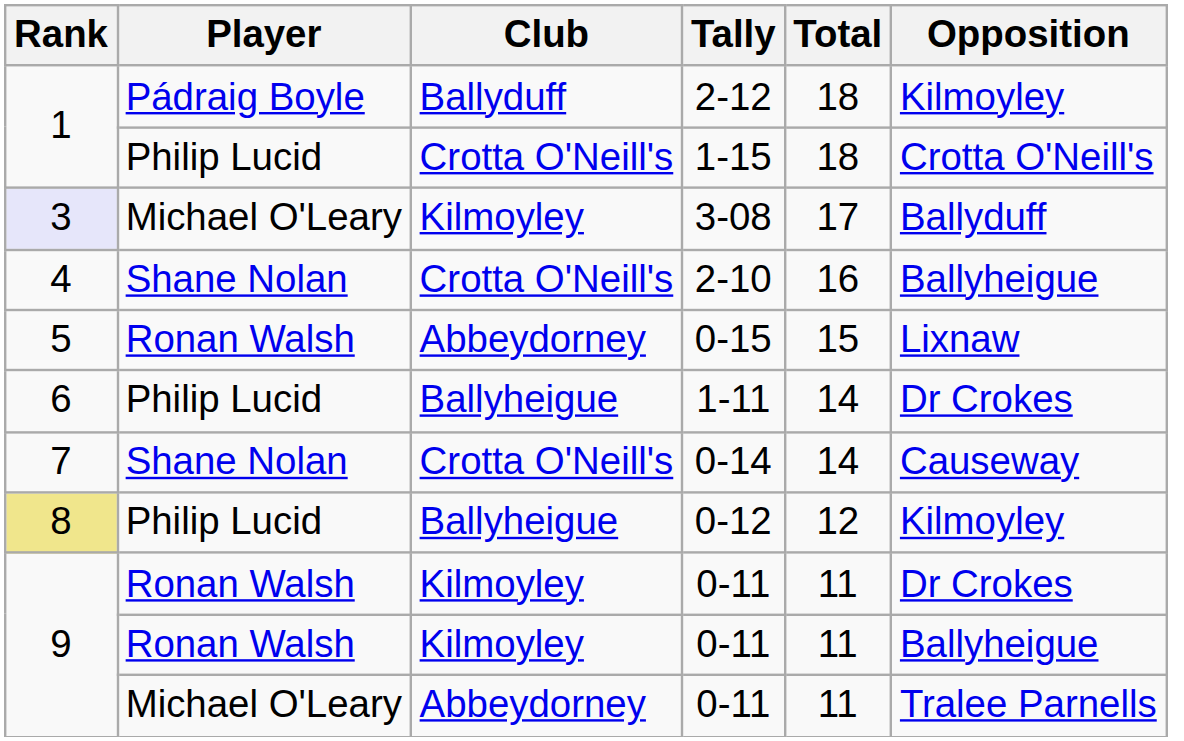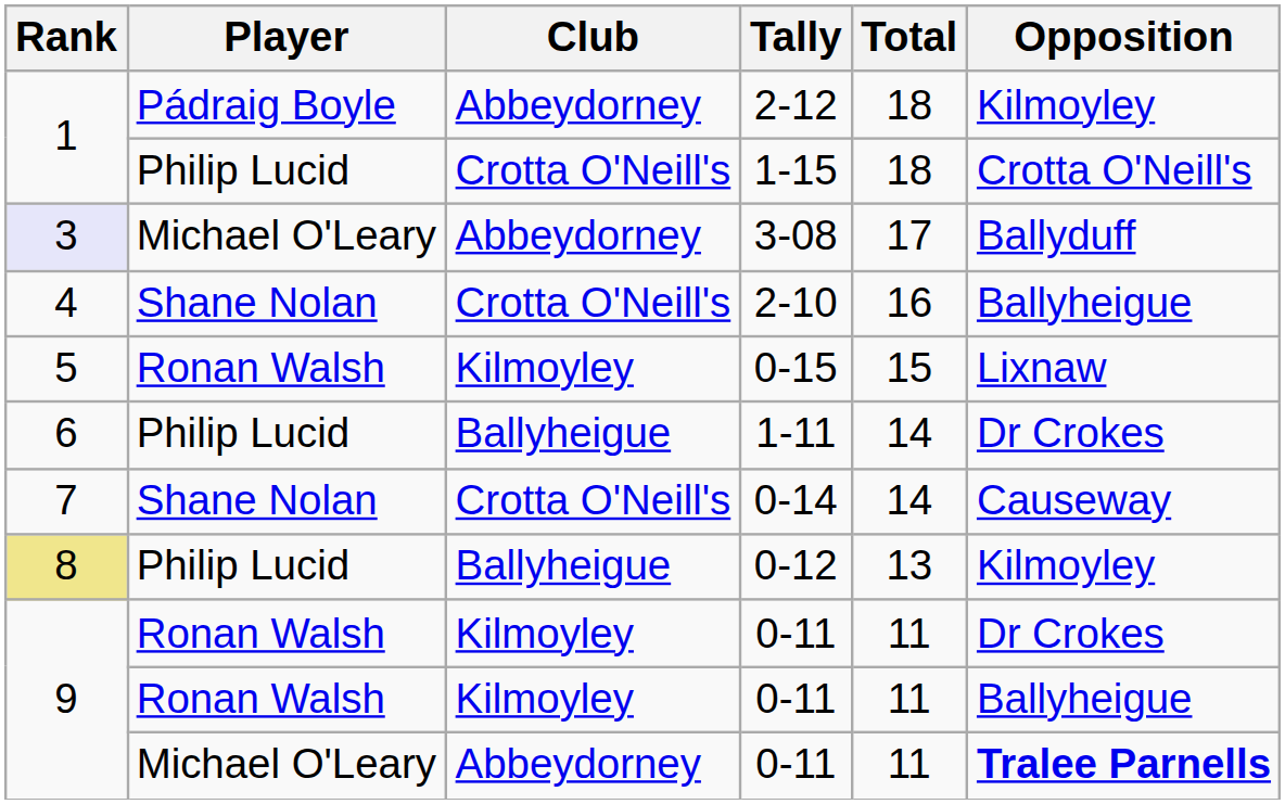2-12 | Club: Ballyduff -> Abbeydorney
3-08 | Club: Kilmoyley -> Abbeydorney
0-15 | Club: Abbeydorney -> Kilmoyley
0-12 | Total: 12 -> 13
Michael O'Leary / 0-11 | Opposition: normal -> bold
